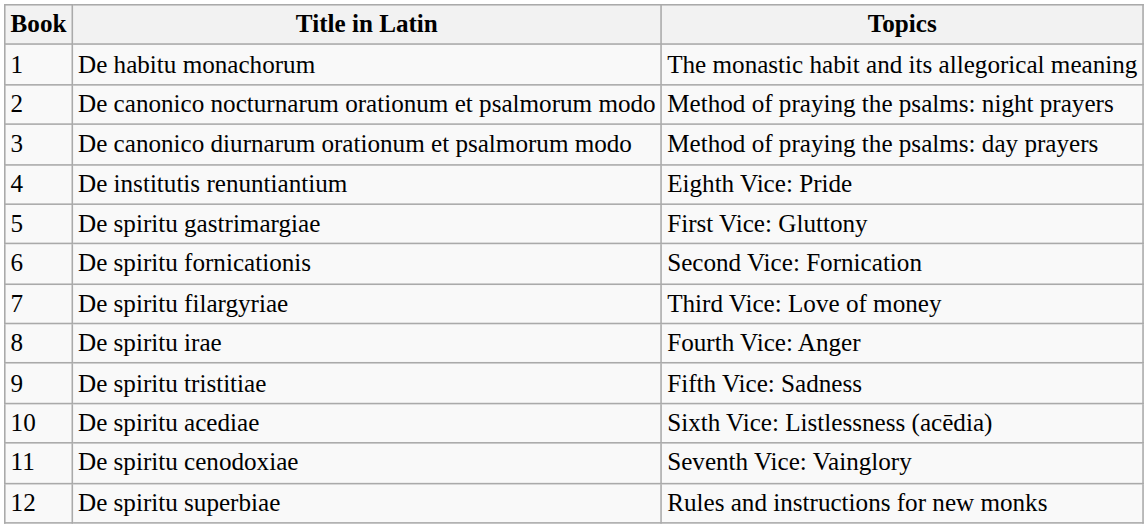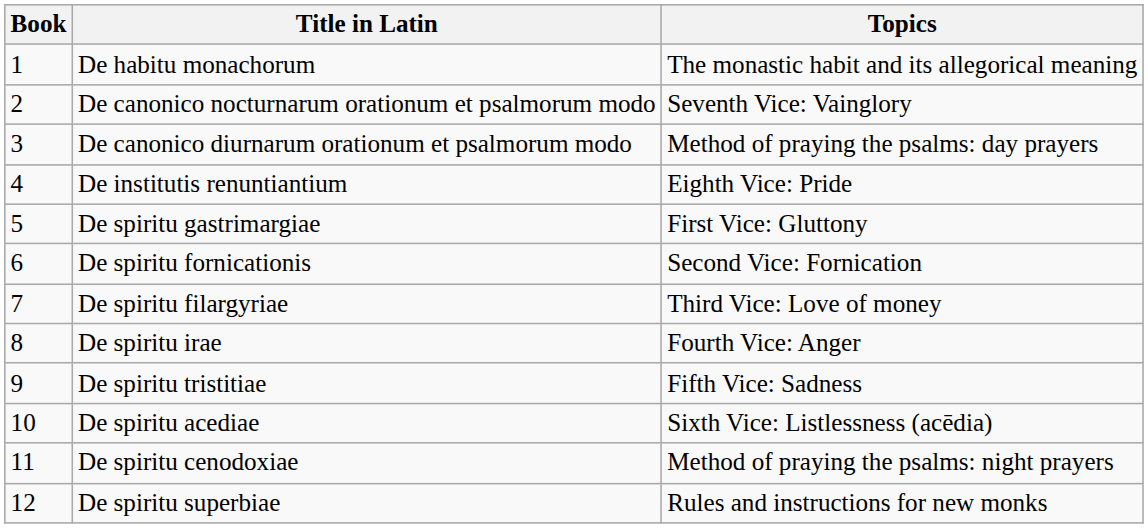De canonico nocturnarum orationum et psalmorum modo | Topics: Method of praying the psalms: night prayers -> Seventh Vice: Vainglory
De spiritu cenodoxiae | Topics: Seventh Vice: Vainglory -> Method of praying the psalms: night prayers
